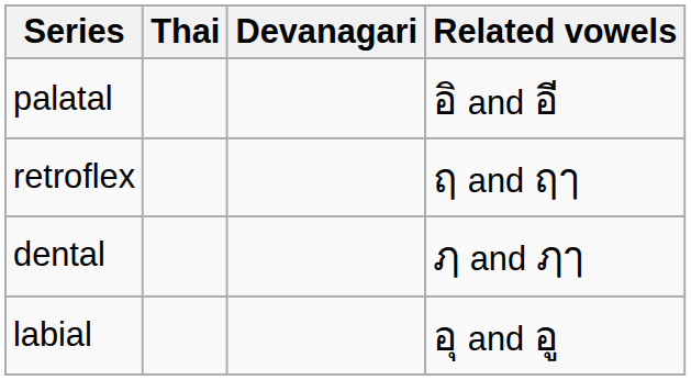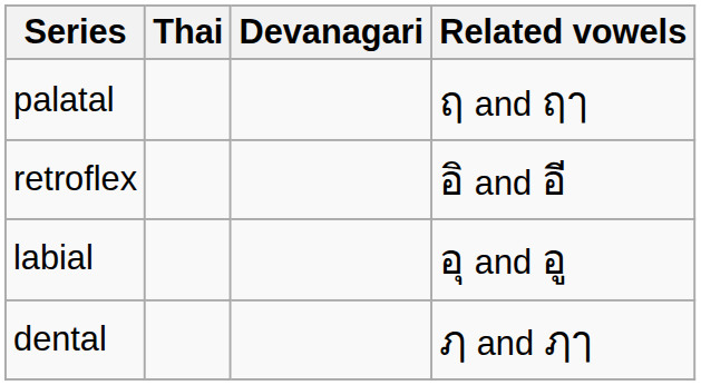palatal | Related vowels: อิ and อี -> ฤ and ฤๅ
retroflex | Related vowels: ฤ and ฤๅ -> อิ and อี
rows swapped: dental <-> labial
